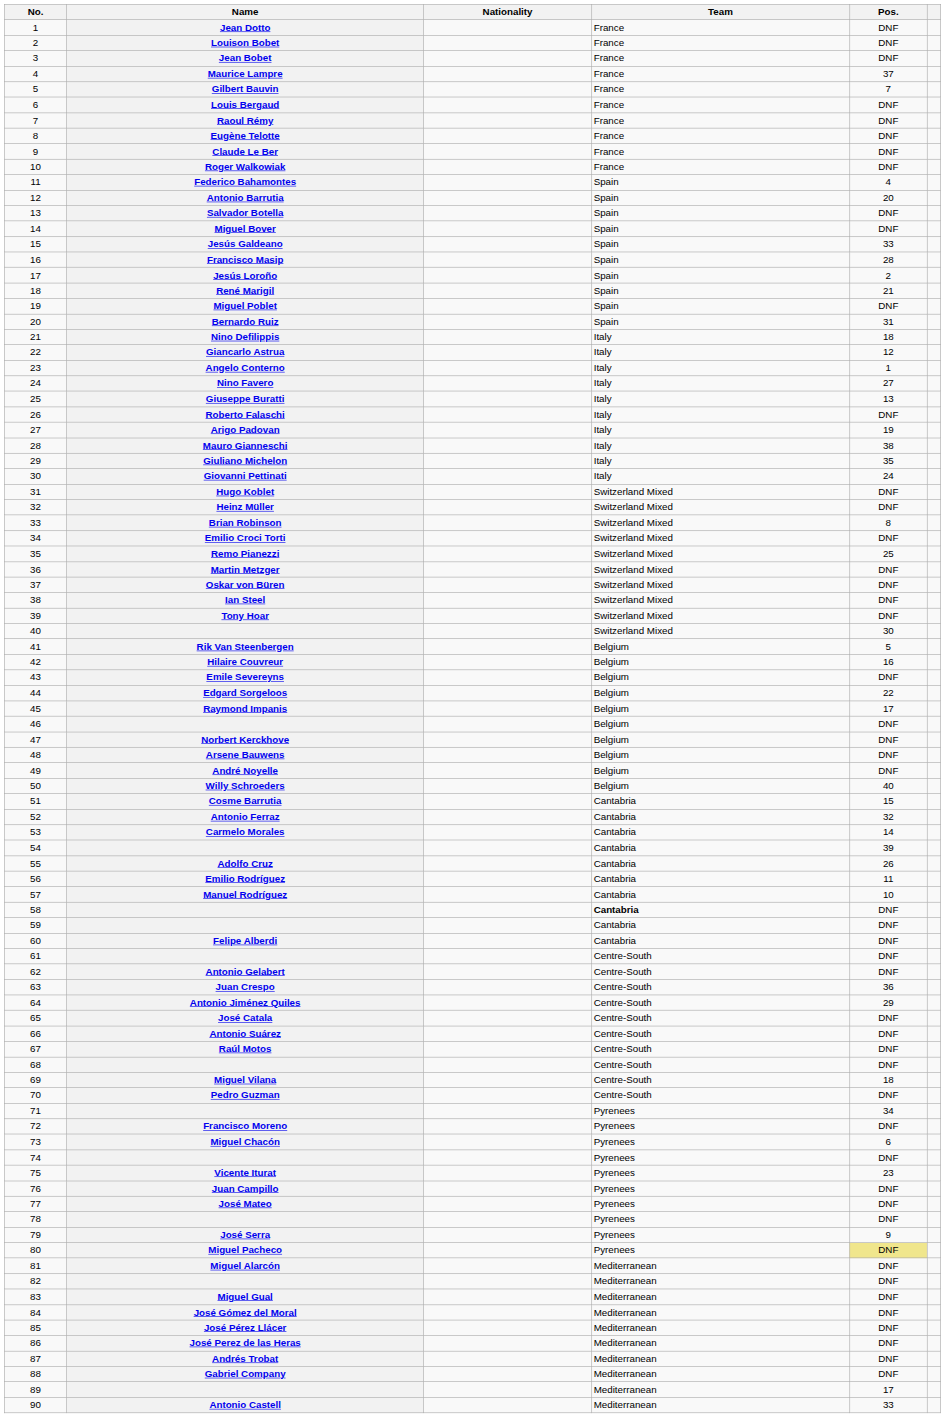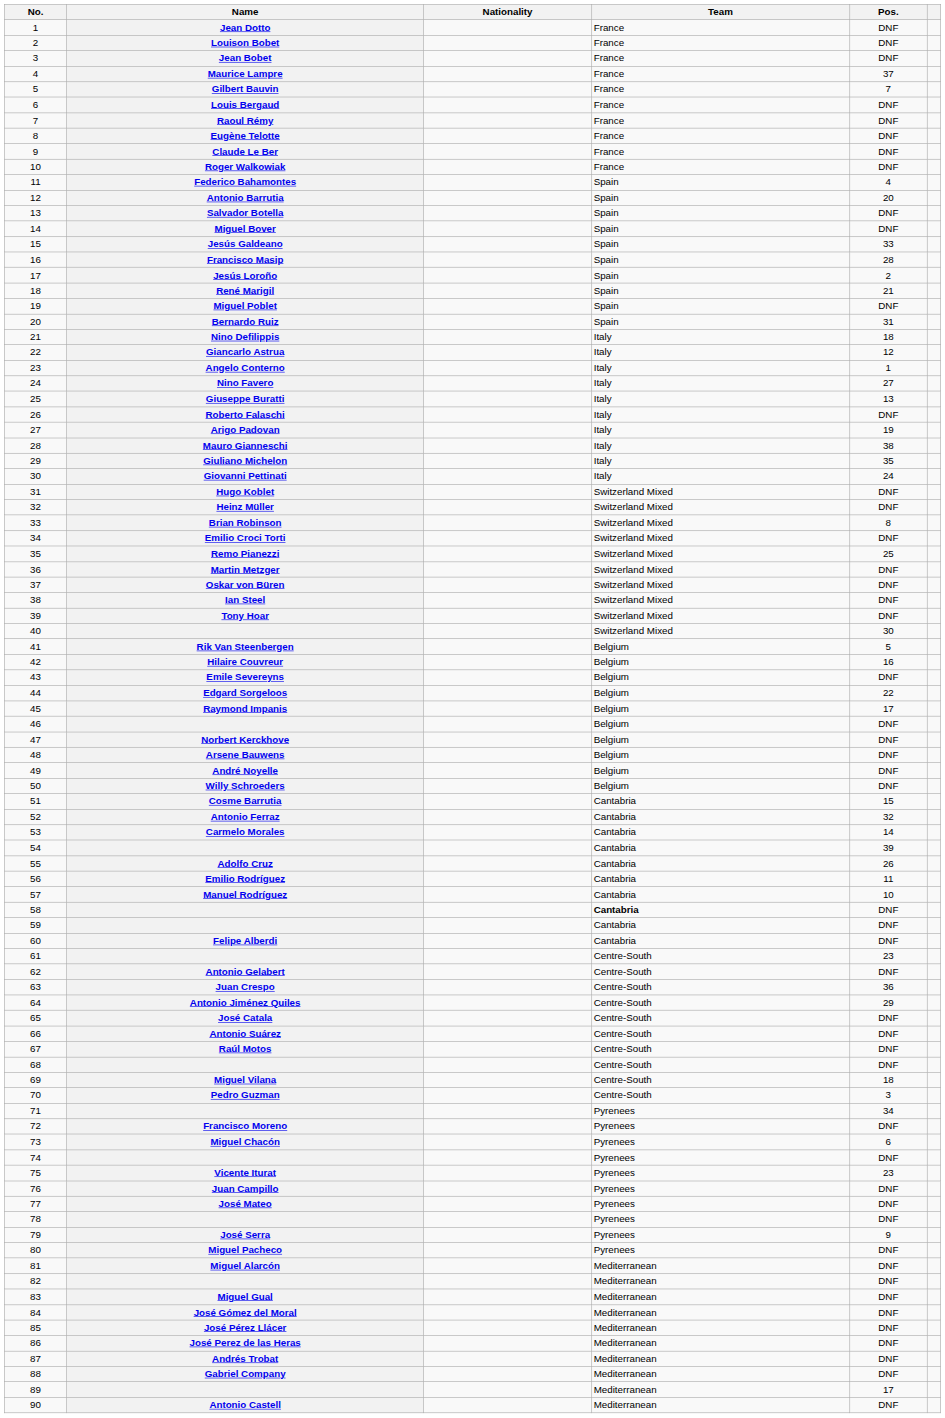50 | Pos.: 40 -> DNF
61 | Pos.: DNF -> 23
70 | Pos.: DNF -> 3
80 | Pos.: khaki background -> no background
90 | Pos.: 33 -> DNF
